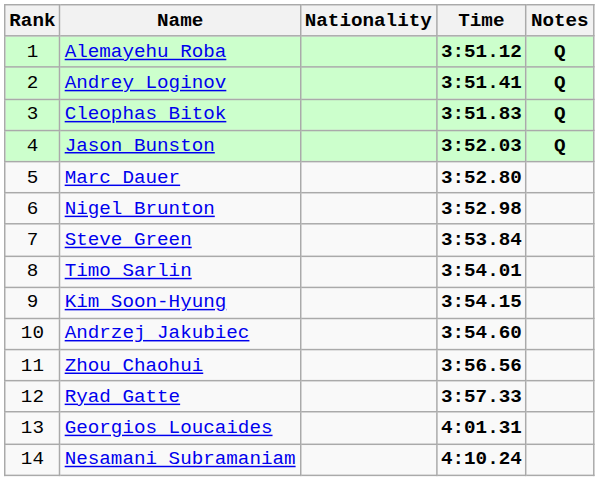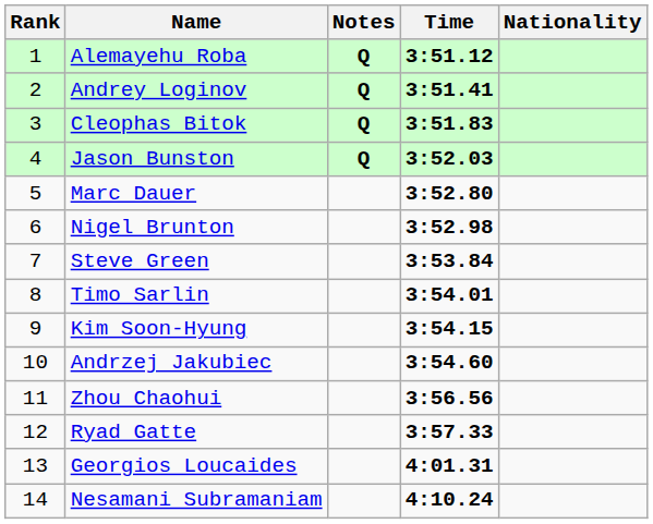columns swapped: Nationality <-> Notes
